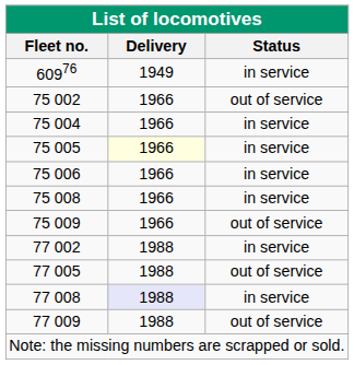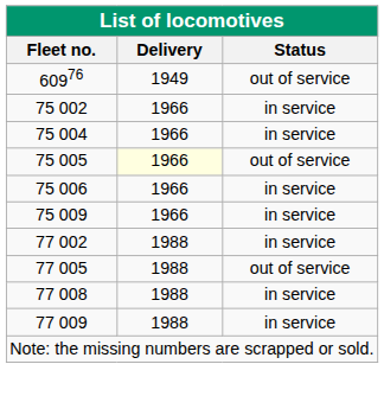60976 | column 3: in service -> out of service
75 002 | column 3: out of service -> in service
75 005 | column 3: in service -> out of service
- row: 75 008 | 1966 | in service
75 009 | column 3: out of service -> in service
77 008 | column 2: lavender background -> no background
77 009 | column 3: out of service -> in service
